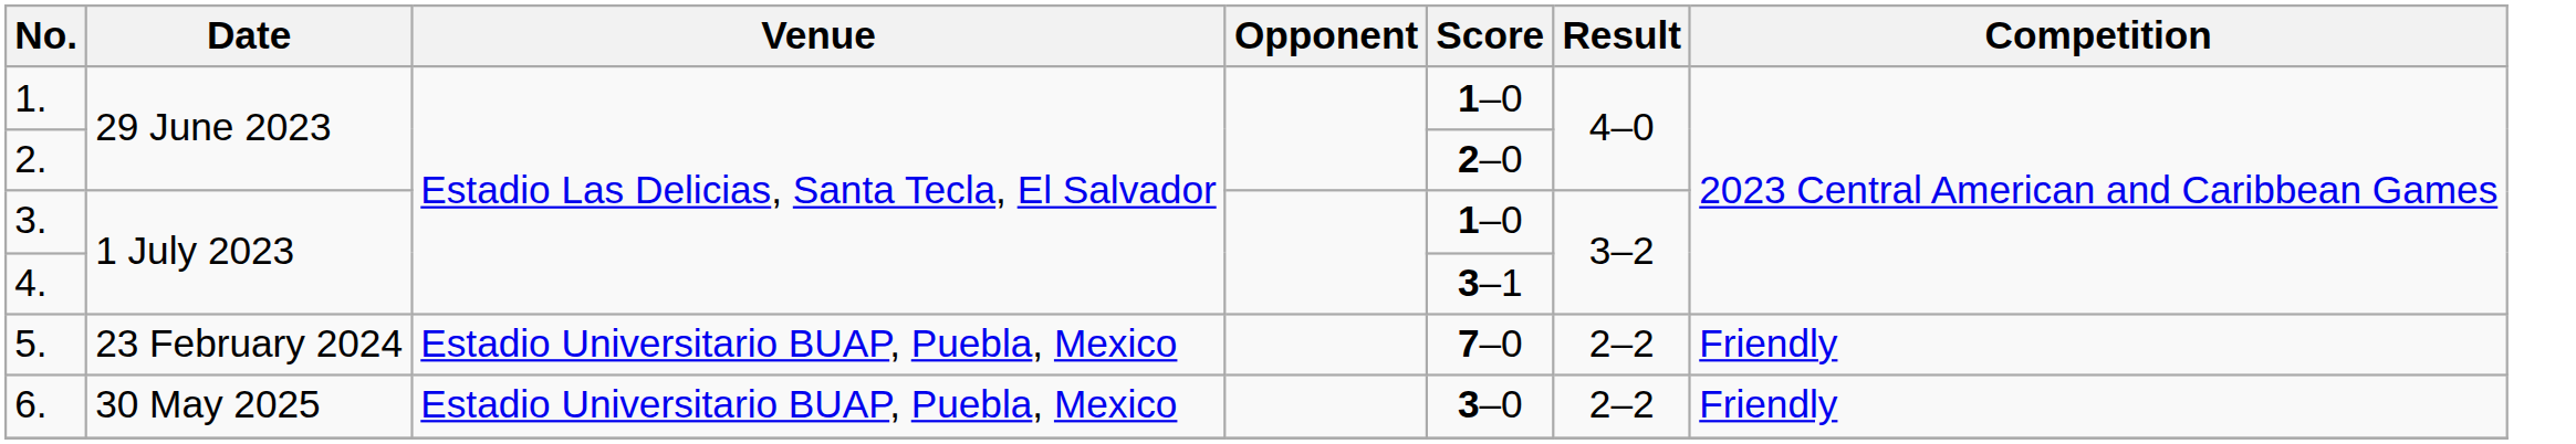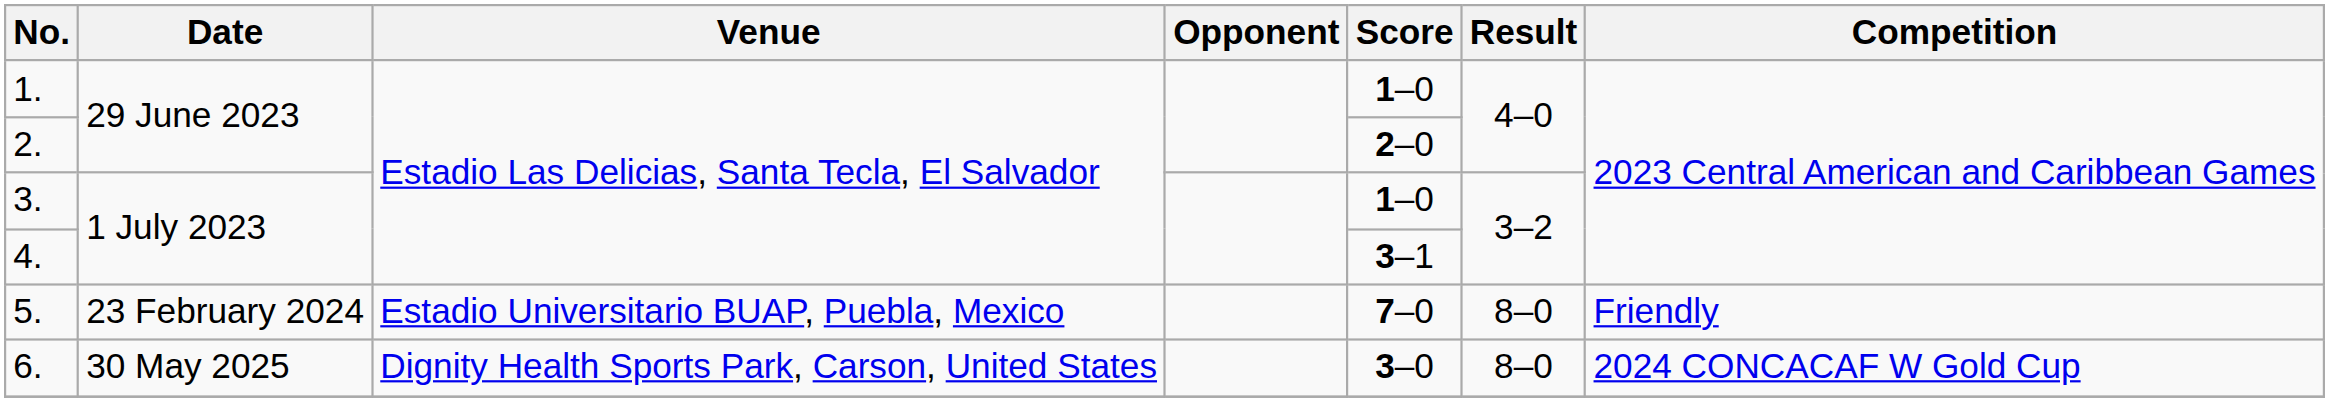5. | Result: 2–2 -> 8–0
6. | Venue: Estadio Universitario BUAP, Puebla, Mexico -> Dignity Health Sports Park, Carson, United States
6. | Result: 2–2 -> 8–0
6. | Competition: Friendly -> 2024 CONCACAF W Gold Cup
